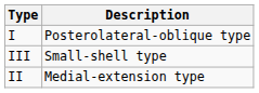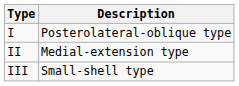rows swapped: II <-> III
